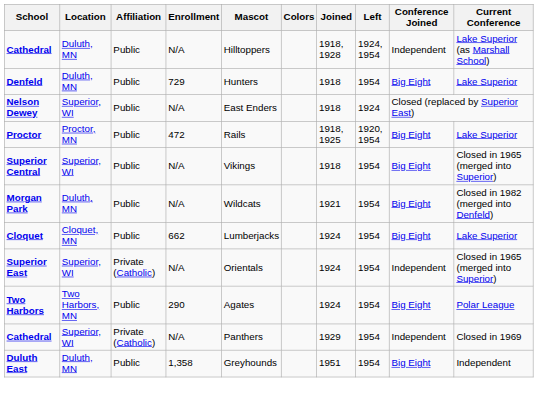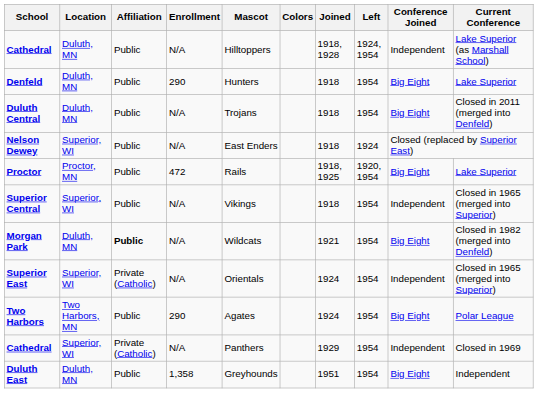Denfeld | Enrollment: 729 -> 290
+ row: Duluth Central | Duluth, MN | Public | N/A | Trojans | 1918 | 1954 | Big Eight | Closed in 2011 (merged into Denfeld)
Superior Central | Conference Joined: Big Eight -> Independent
Morgan Park | Affiliation: normal -> bold
- row: Cloquet | Cloquet, MN | Public | 662 | Lumberjacks | 1924 | 1954 | Big Eight | Lake Superior
